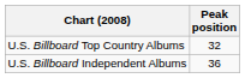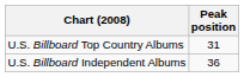U.S. Billboard Top Country Albums | Peak position: 32 -> 31
